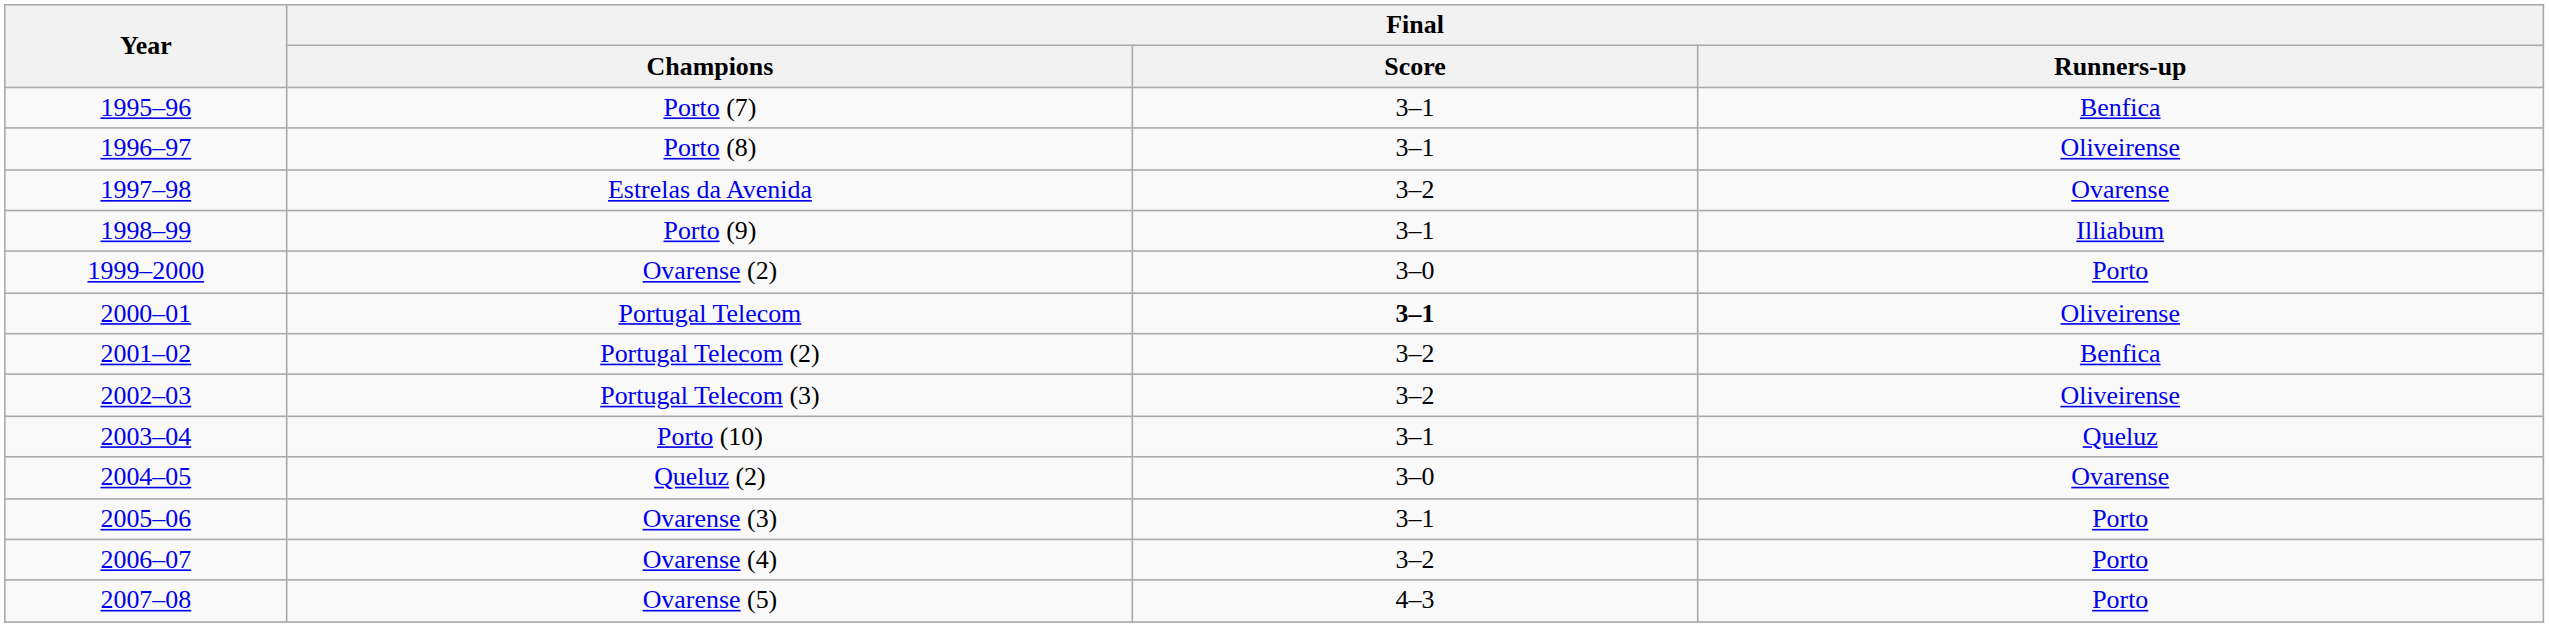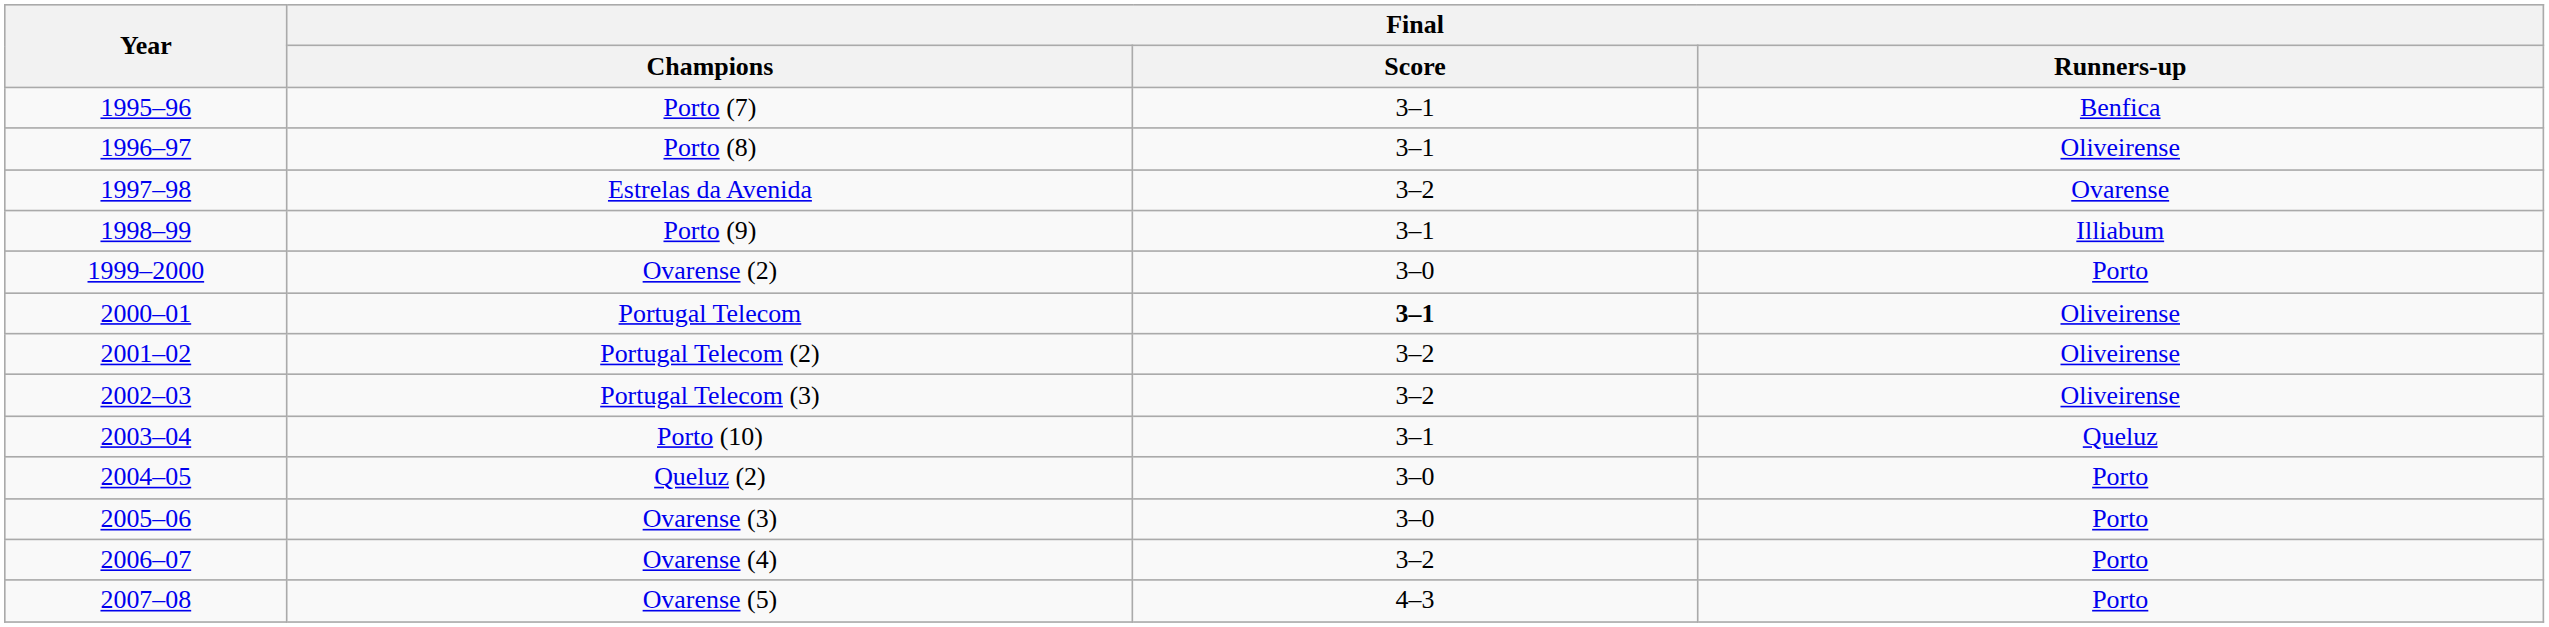Portugal Telecom (2) | Final / Runners-up: Benfica -> Oliveirense
Queluz (2) | Final / Runners-up: Ovarense -> Porto
Ovarense (3) | Final / Score: 3–1 -> 3–0
